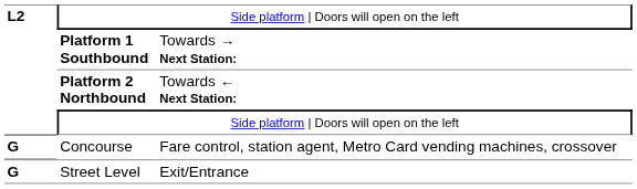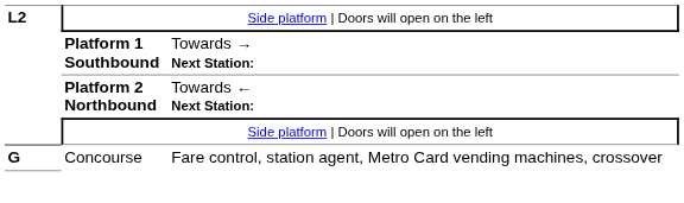- row: G | Street Level | Exit/Entrance
